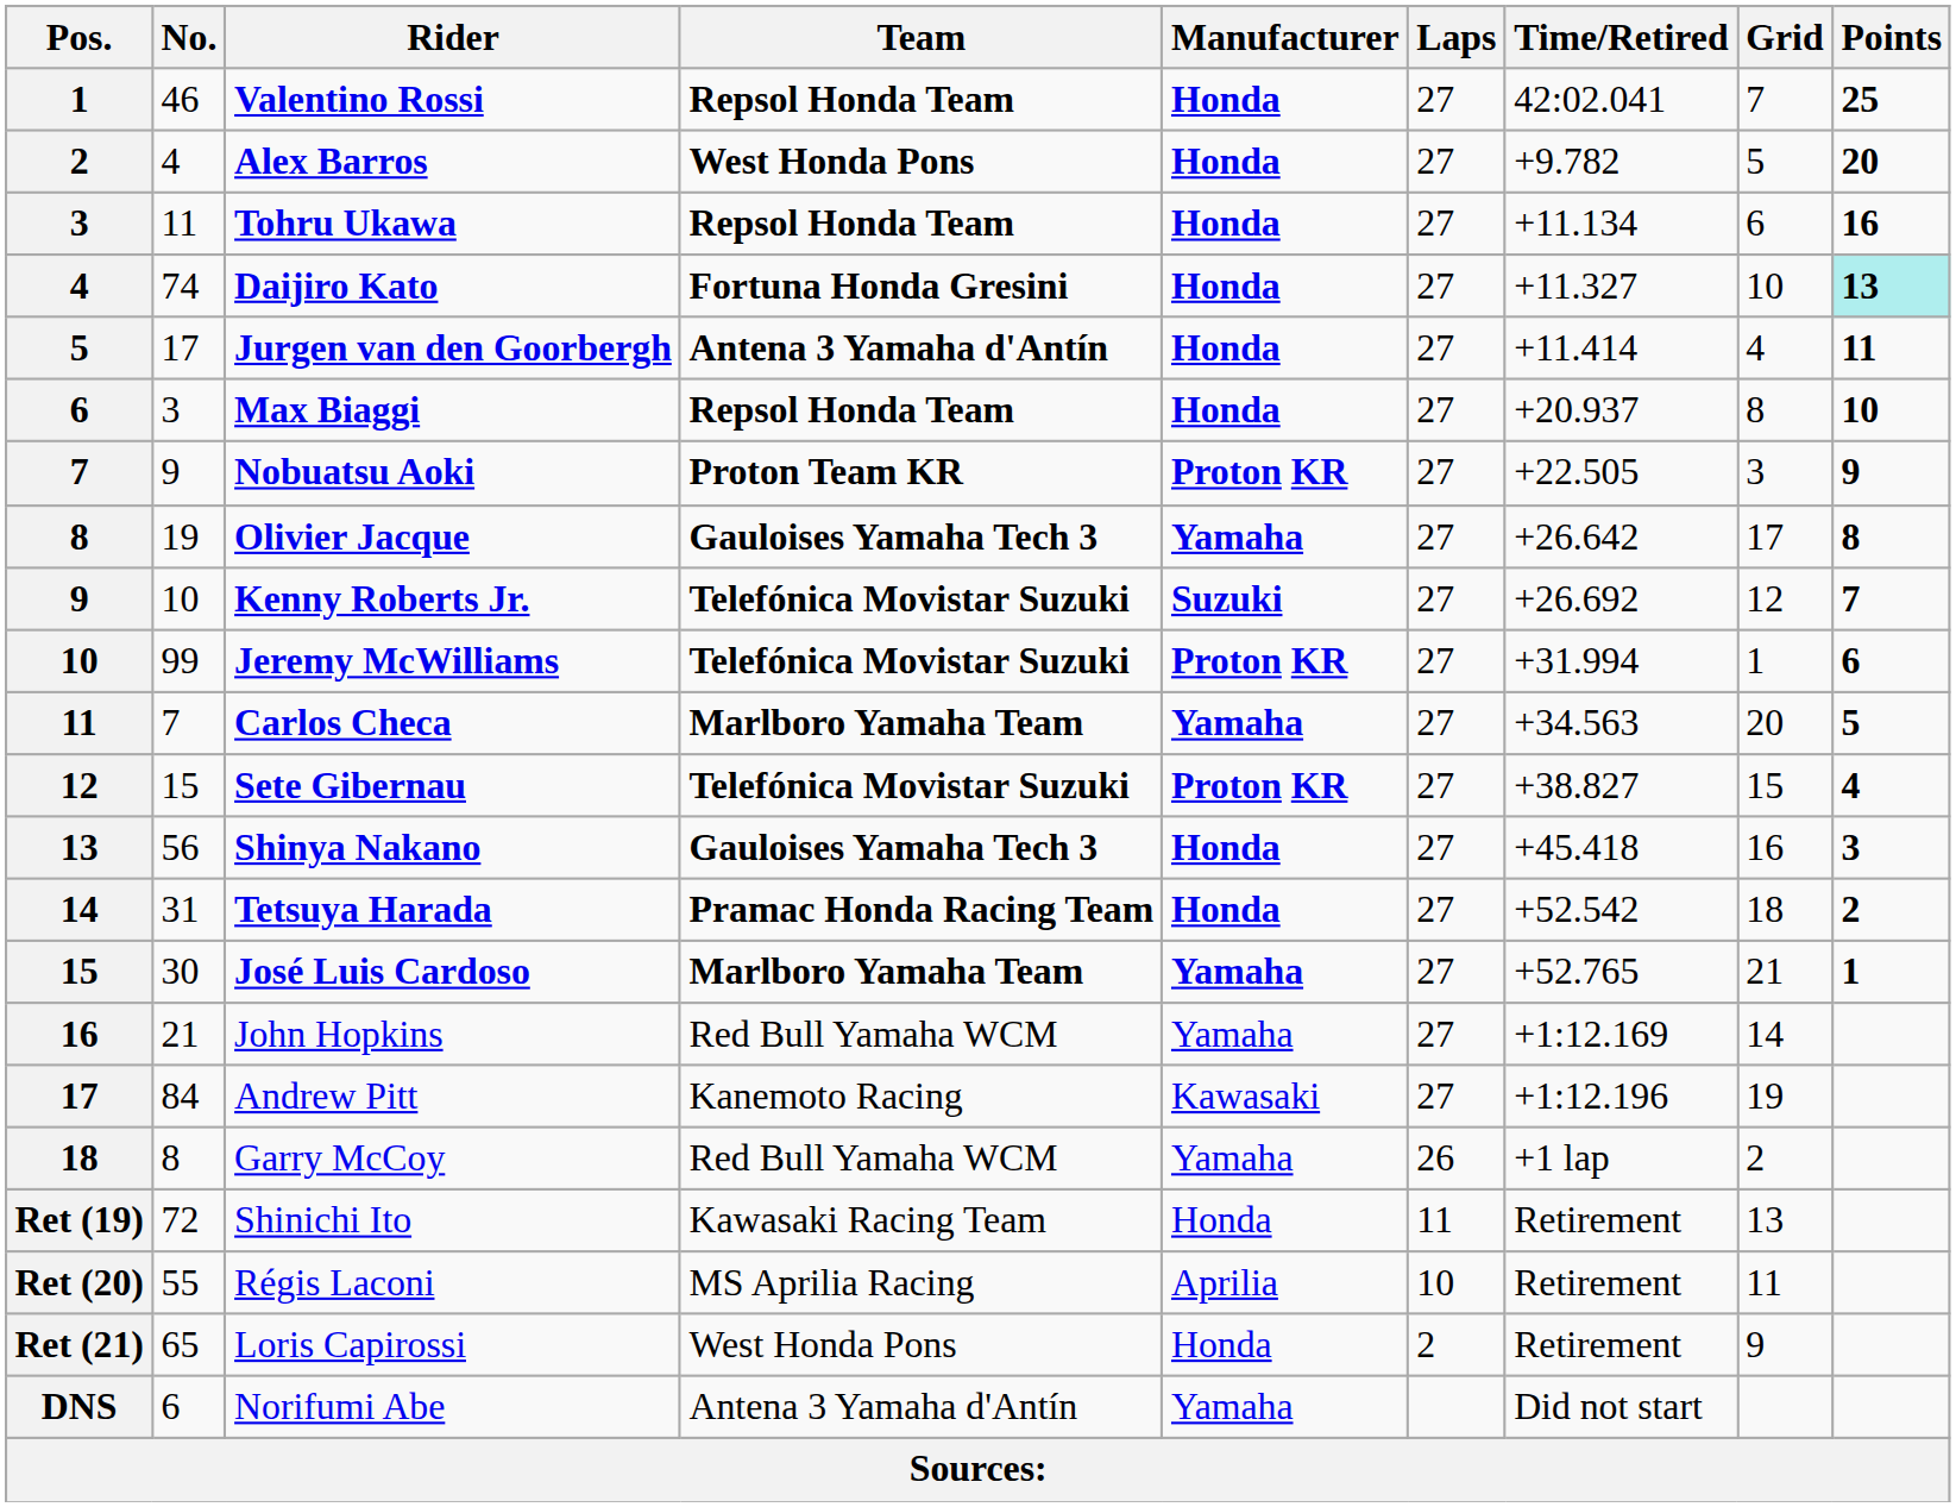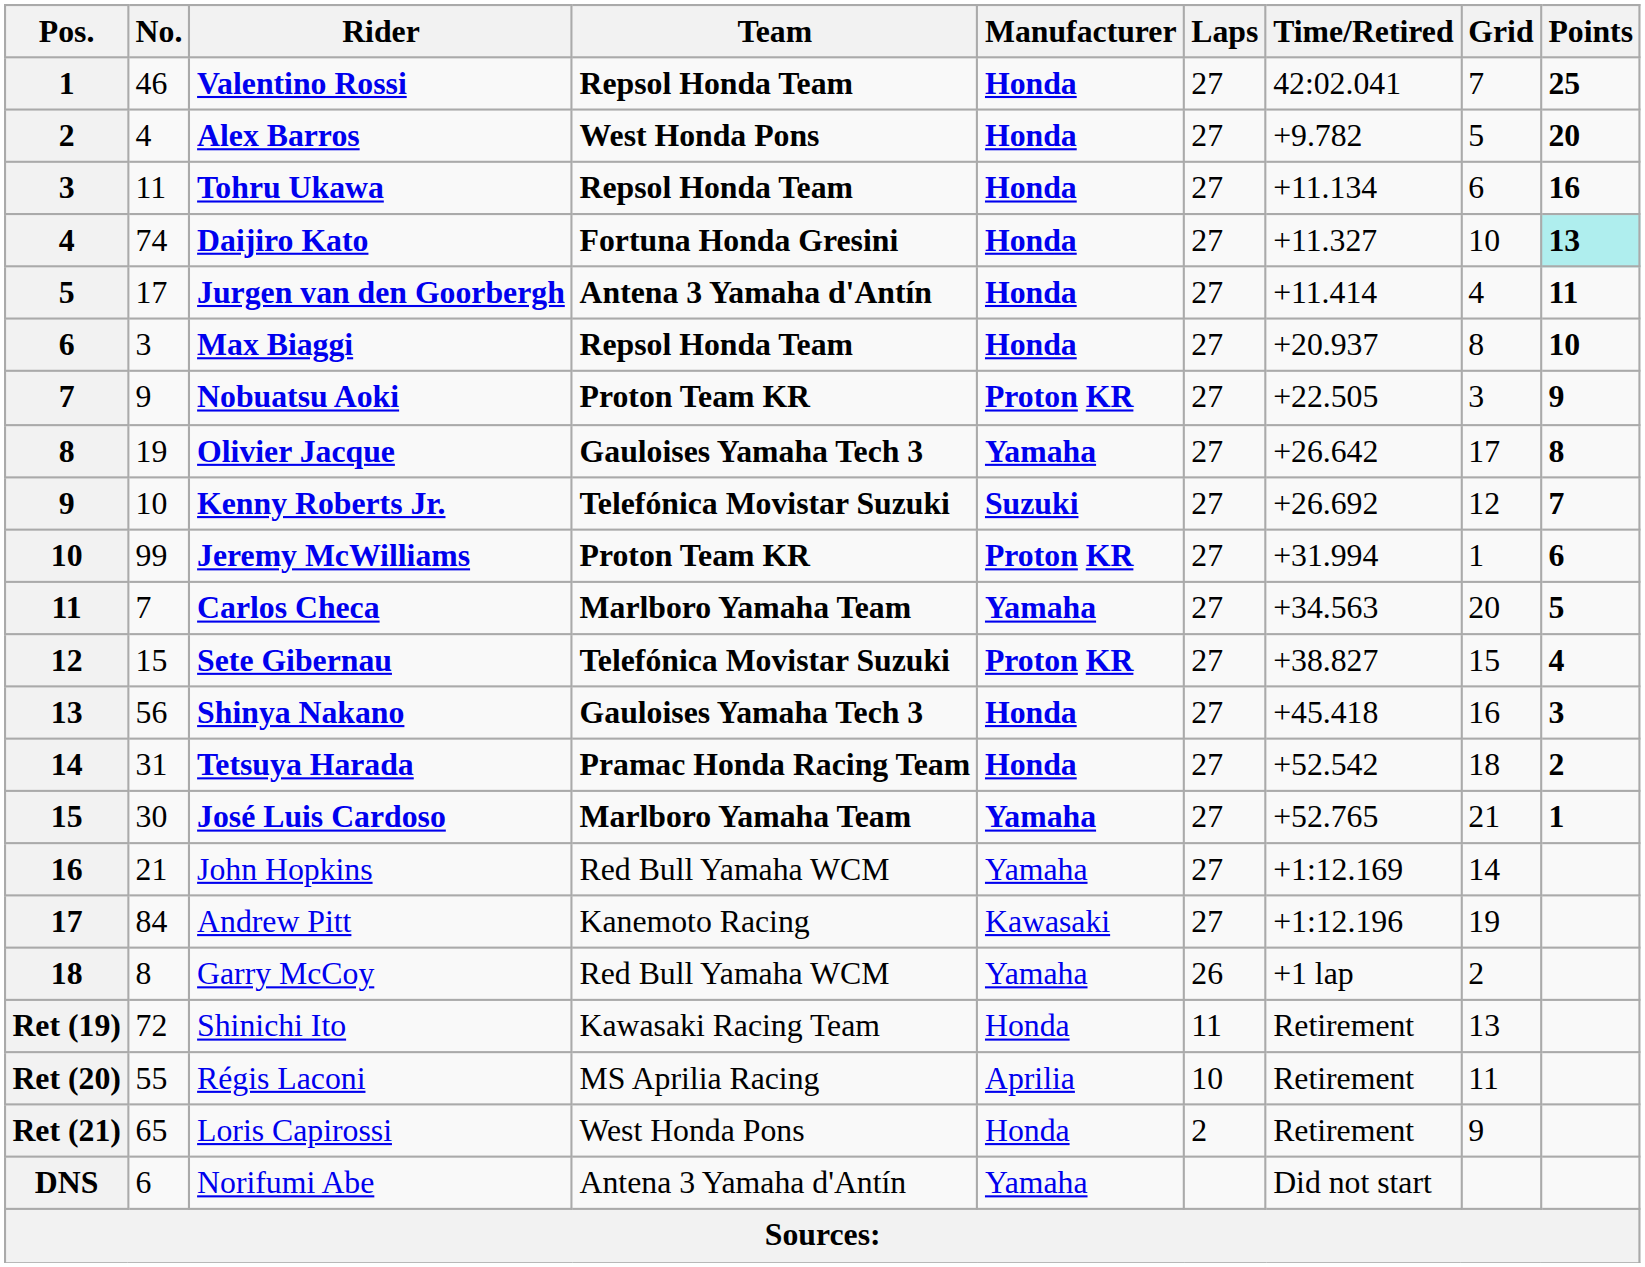Jeremy McWilliams | Team: Telefónica Movistar Suzuki -> Proton Team KR
